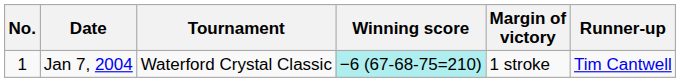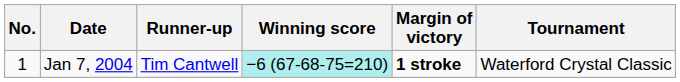columns swapped: Tournament <-> Runner-up
Jan 7, 2004 | Margin of victory: normal -> bold
